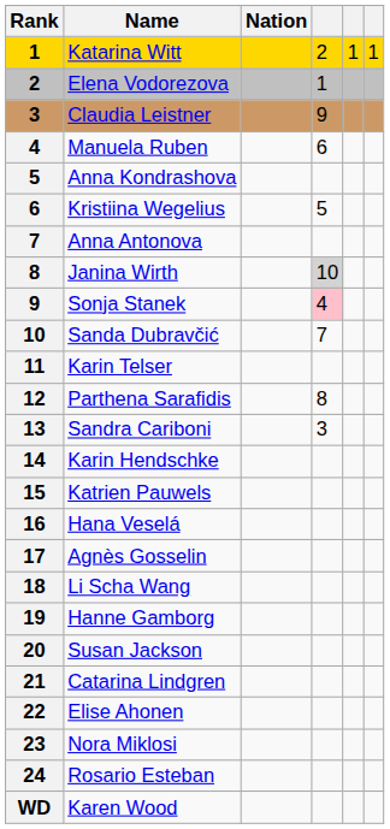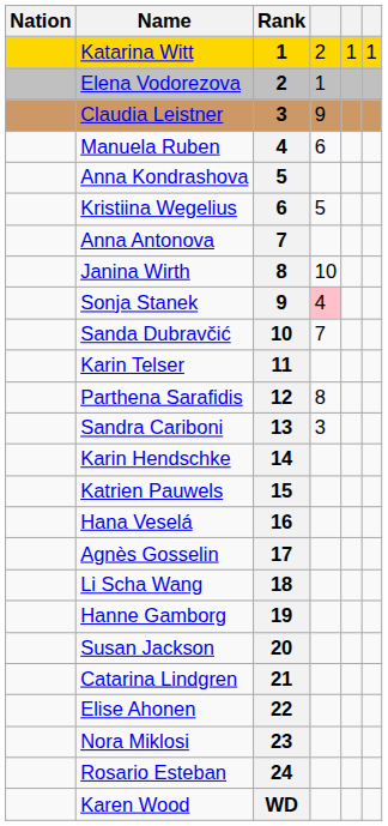columns swapped: Rank <-> Nation
Janina Wirth | column 4: lightgrey background -> no background
